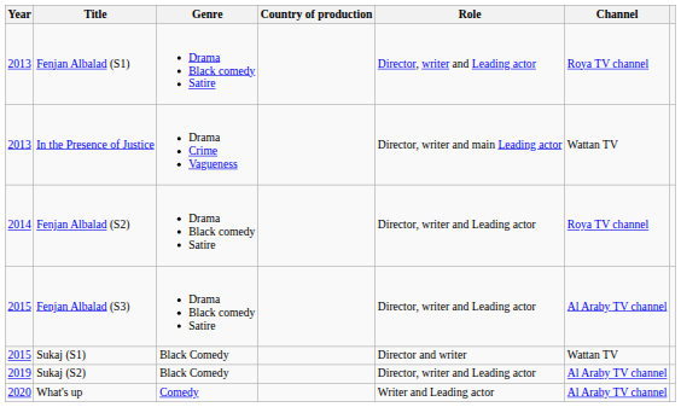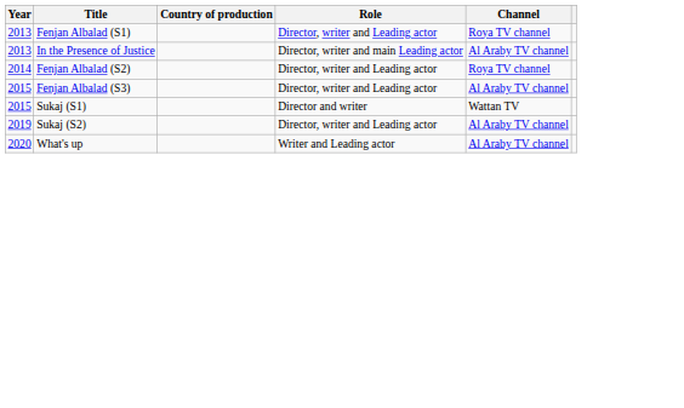- column: Genre | Drama Black comedy Satire | Drama Crime Vagueness | Drama Black comedy Satire | Drama Black comedy Satire | Black Comedy | Black Comedy | Comedy
In the Presence of Justice | Channel: Wattan TV -> Al Araby TV channel
